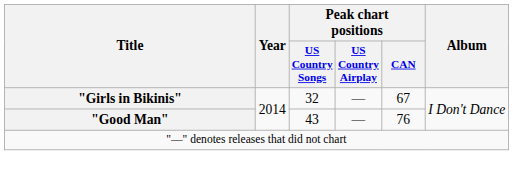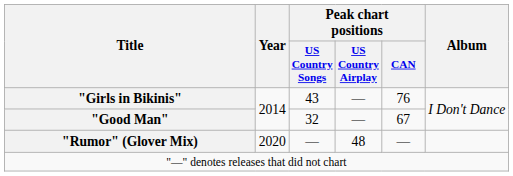"Girls in Bikinis" | Peak chart positions / US Country Songs: 32 -> 43
"Girls in Bikinis" | Peak chart positions / CAN: 67 -> 76
"Good Man" | Peak chart positions / US Country Songs: 43 -> 32
"Good Man" | Peak chart positions / CAN: 76 -> 67
+ row: "Rumor" (Glover Mix) | 2020 | — | 48 | —
